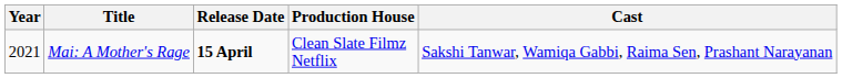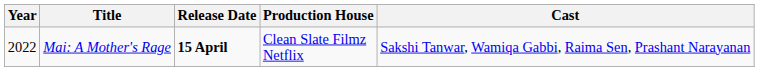Mai: A Mother's Rage | Year: 2021 -> 2022
